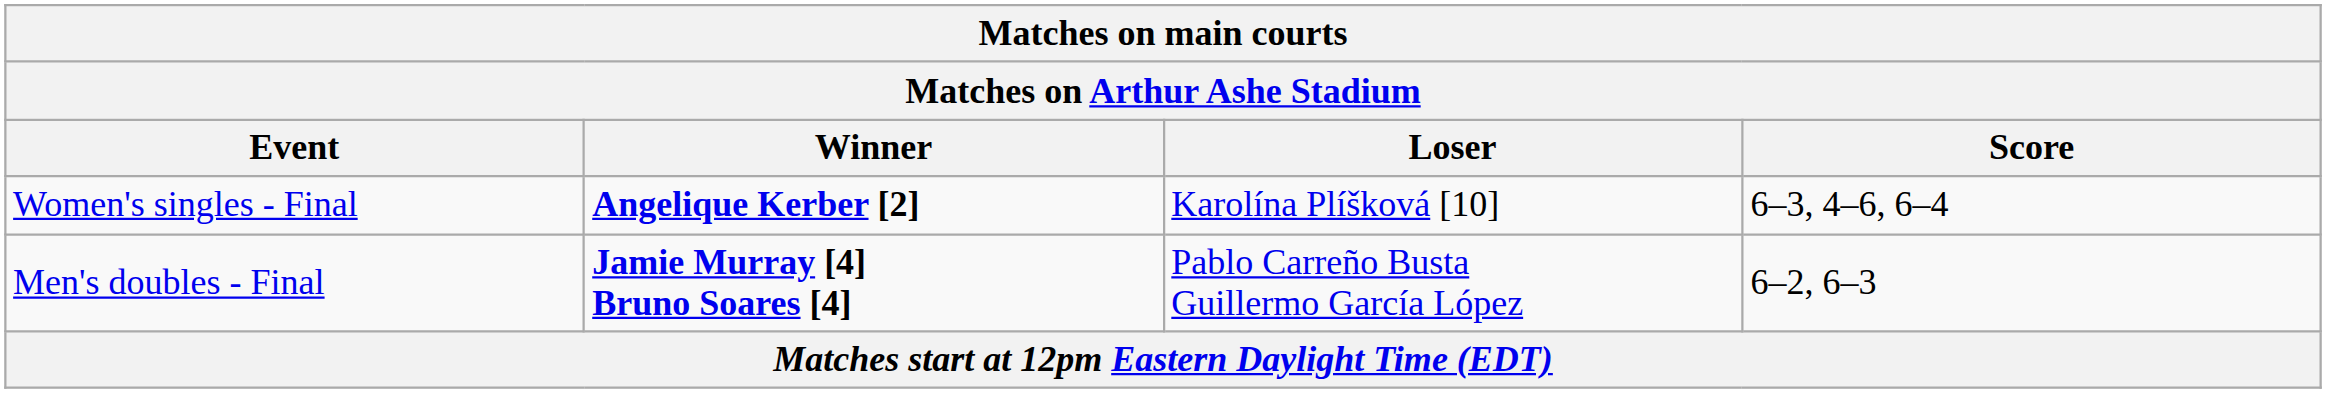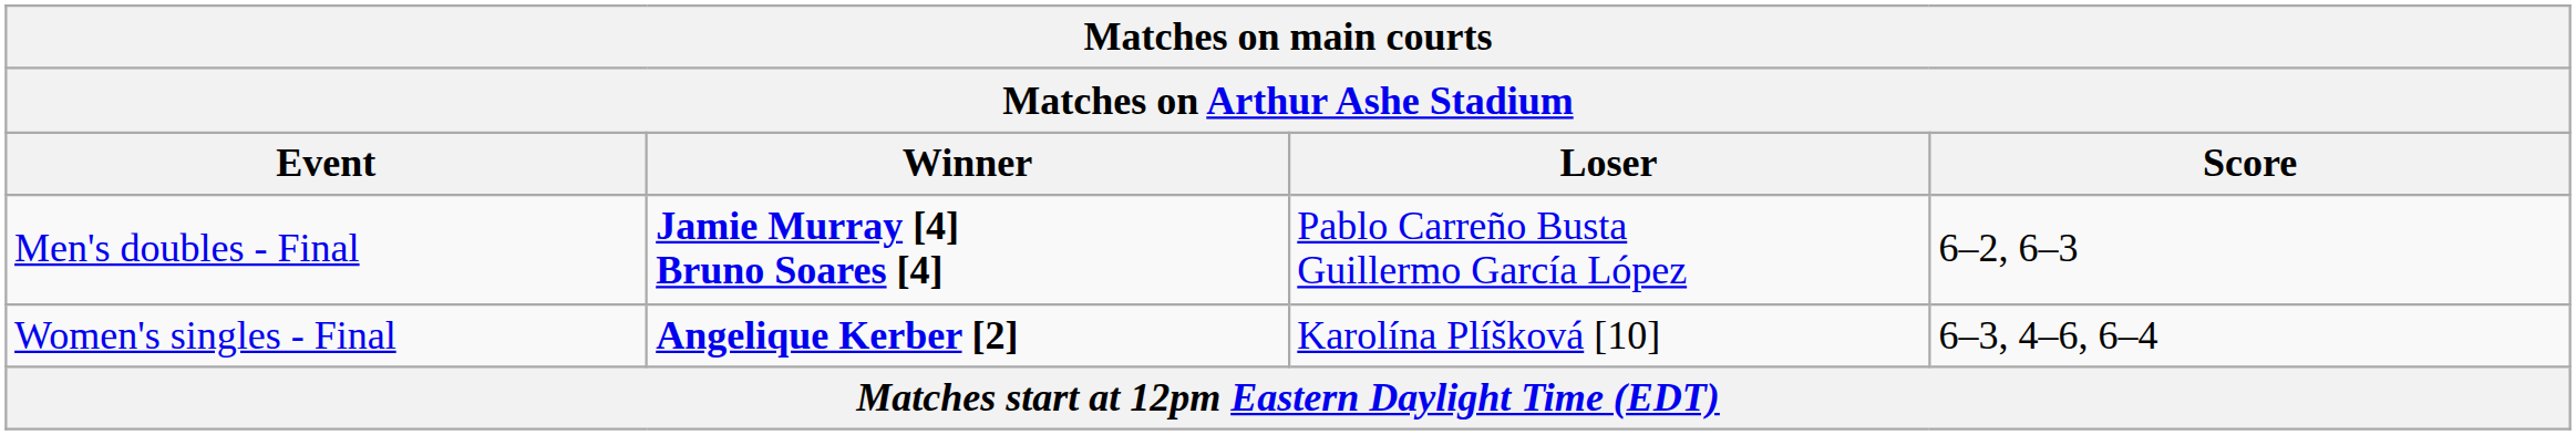rows swapped: Men's doubles - Final <-> Women's singles - Final
